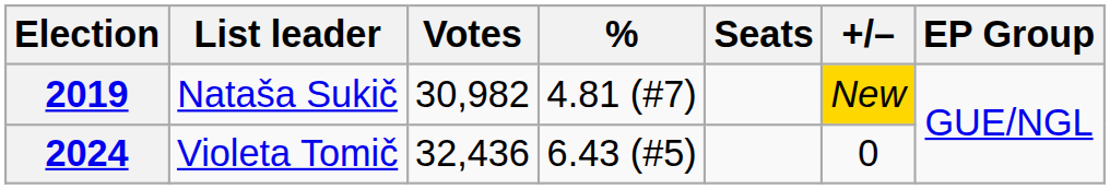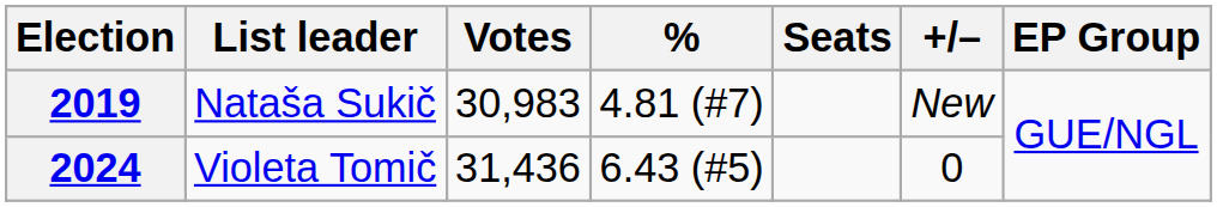2019 | Votes: 30,982 -> 30,983
2019 | +/–: gold background -> no background
2024 | Votes: 32,436 -> 31,436
